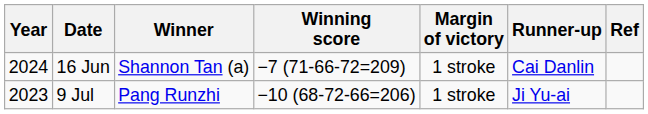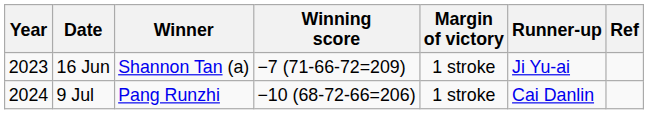16 Jun | Year: 2024 -> 2023
16 Jun | Runner-up: Cai Danlin -> Ji Yu-ai
9 Jul | Year: 2023 -> 2024
9 Jul | Runner-up: Ji Yu-ai -> Cai Danlin
